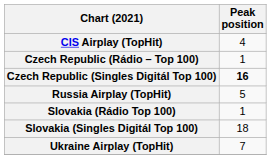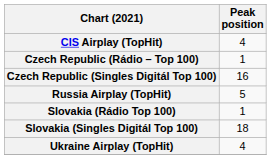Czech Republic (Singles Digitál Top 100) | Peak position: bold -> normal
Ukraine Airplay (TopHit) | Peak position: 7 -> 4
